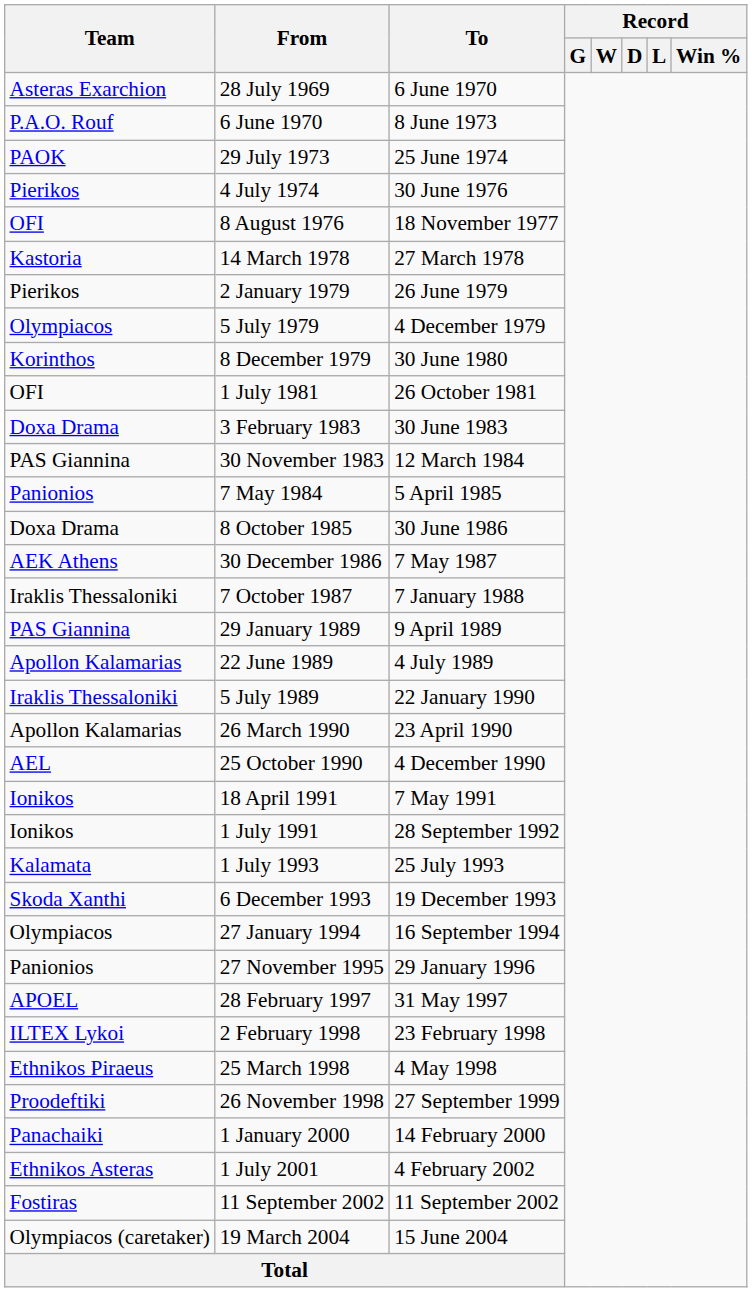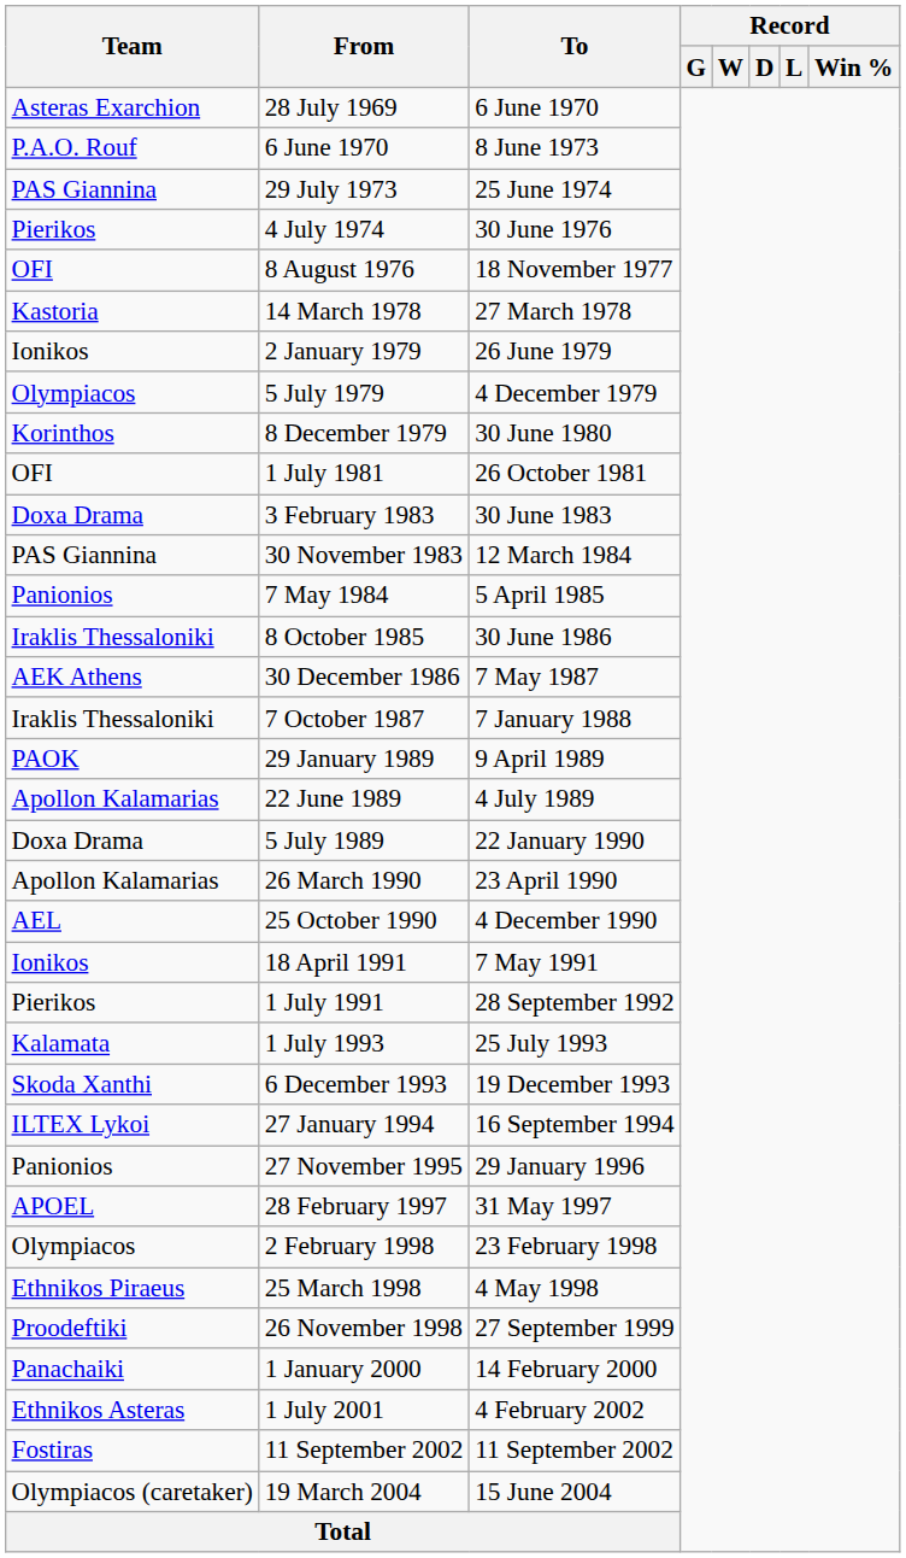29 July 1973 | Team: PAOK -> PAS Giannina
2 January 1979 | Team: Pierikos -> Ionikos
8 October 1985 | Team: Doxa Drama -> Iraklis Thessaloniki
29 January 1989 | Team: PAS Giannina -> PAOK
5 July 1989 | Team: Iraklis Thessaloniki -> Doxa Drama
1 July 1991 | Team: Ionikos -> Pierikos
27 January 1994 | Team: Olympiacos -> ILTEX Lykoi
2 February 1998 | Team: ILTEX Lykoi -> Olympiacos
